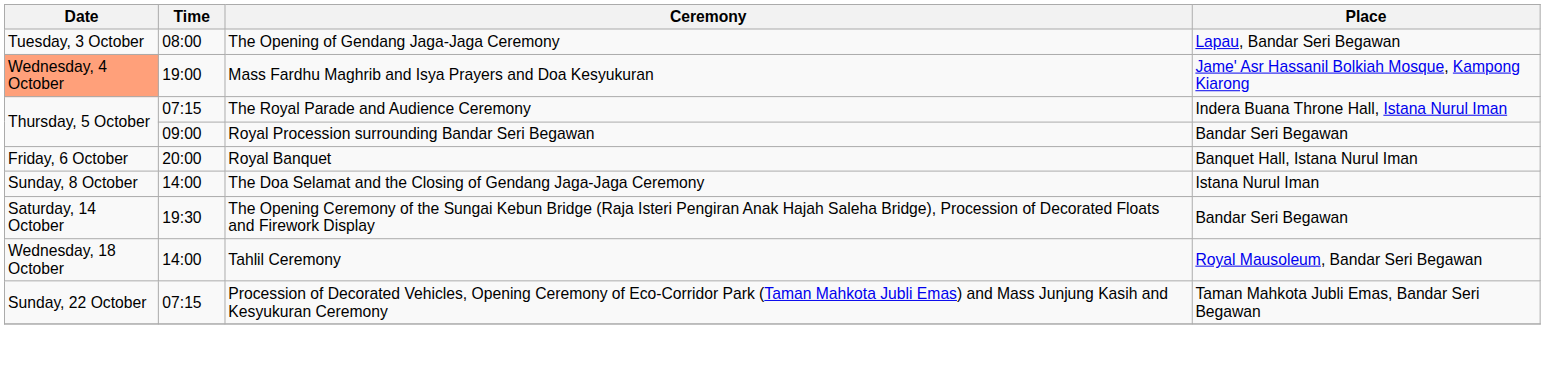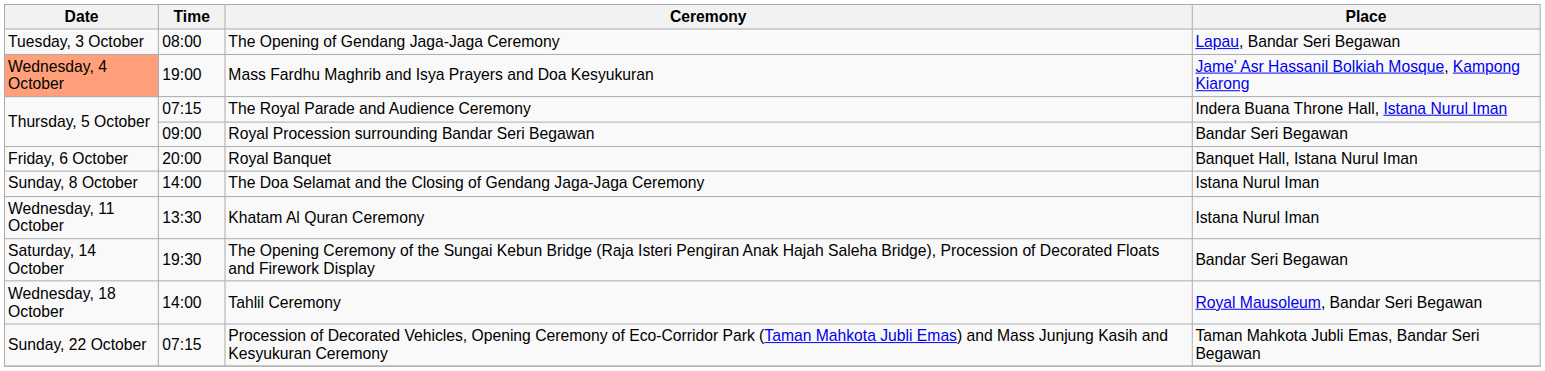+ row: Wednesday, 11 October | 13:30 | Khatam Al Quran Ceremony | Istana Nurul Iman
